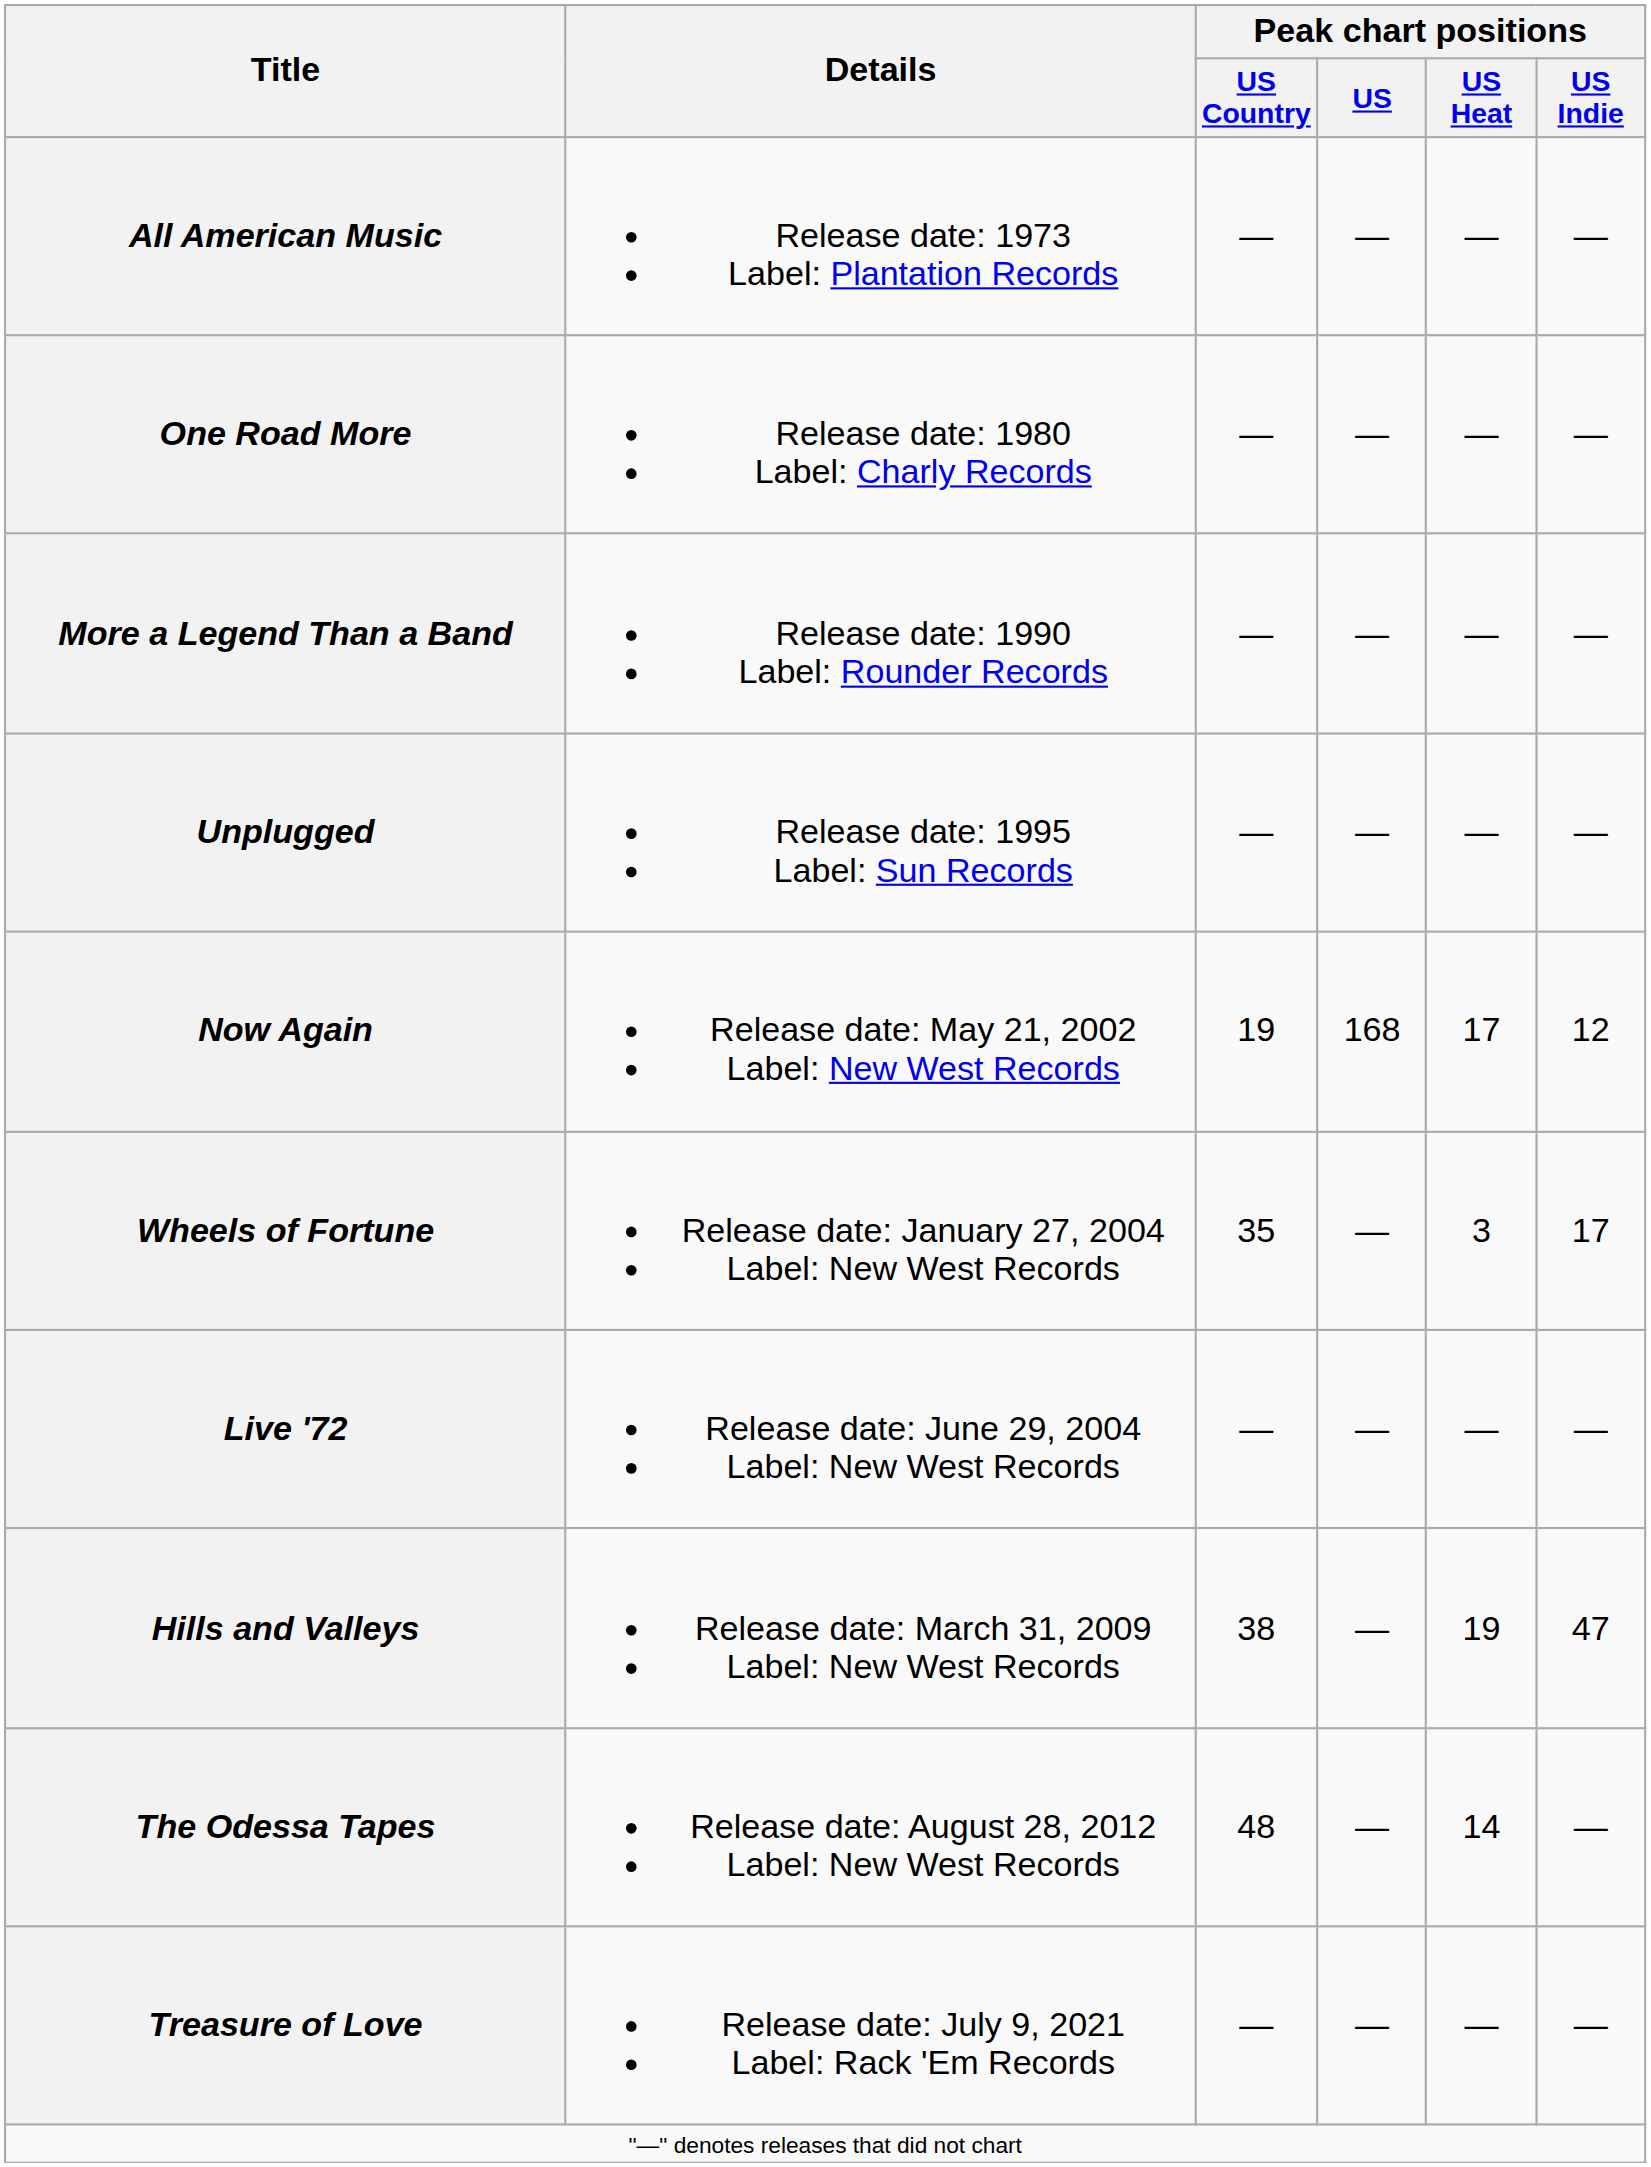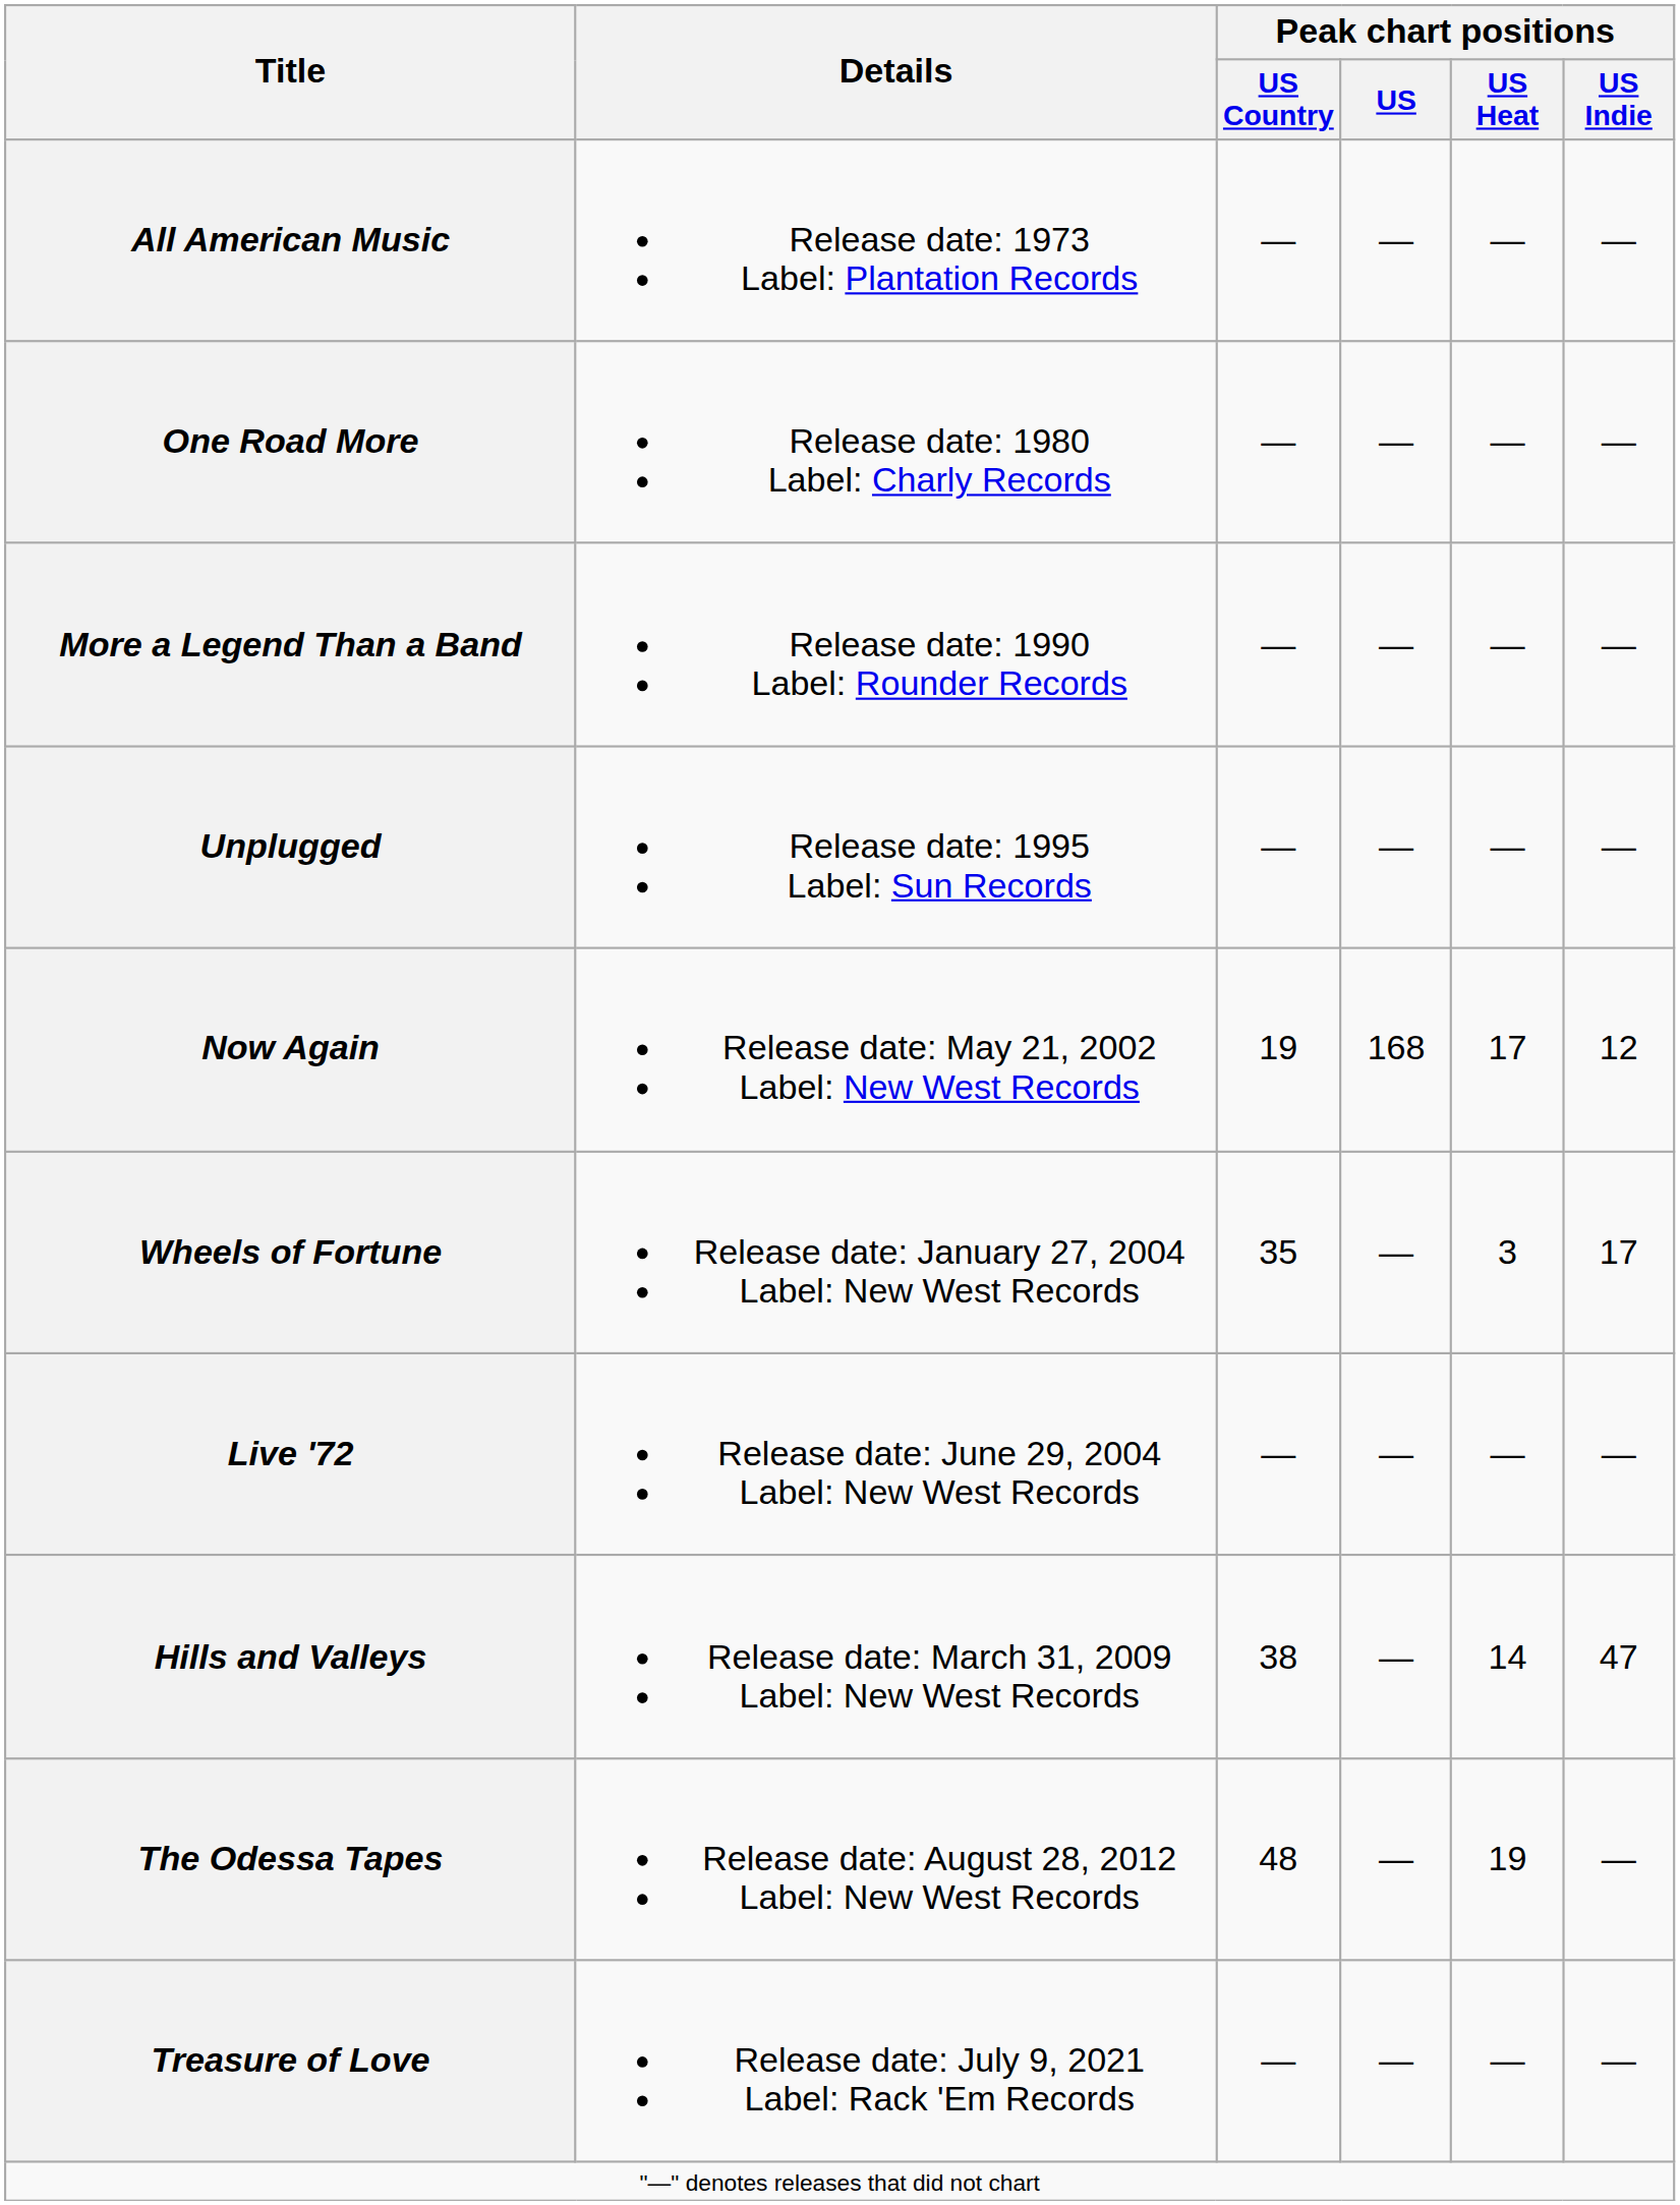Hills and Valleys | Peak chart positions / US Heat: 19 -> 14
The Odessa Tapes | Peak chart positions / US Heat: 14 -> 19
